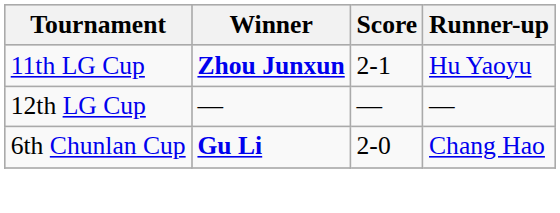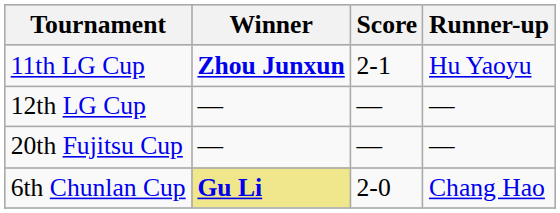+ row: 20th Fujitsu Cup | — | — | —
6th Chunlan Cup | Winner: no background -> khaki background
